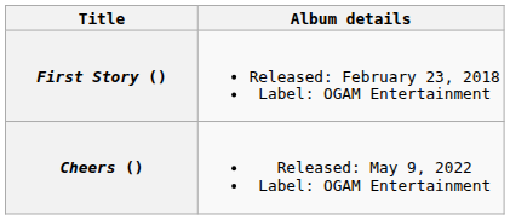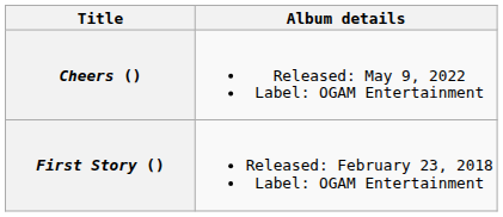rows swapped: First Story () <-> Cheers ()
